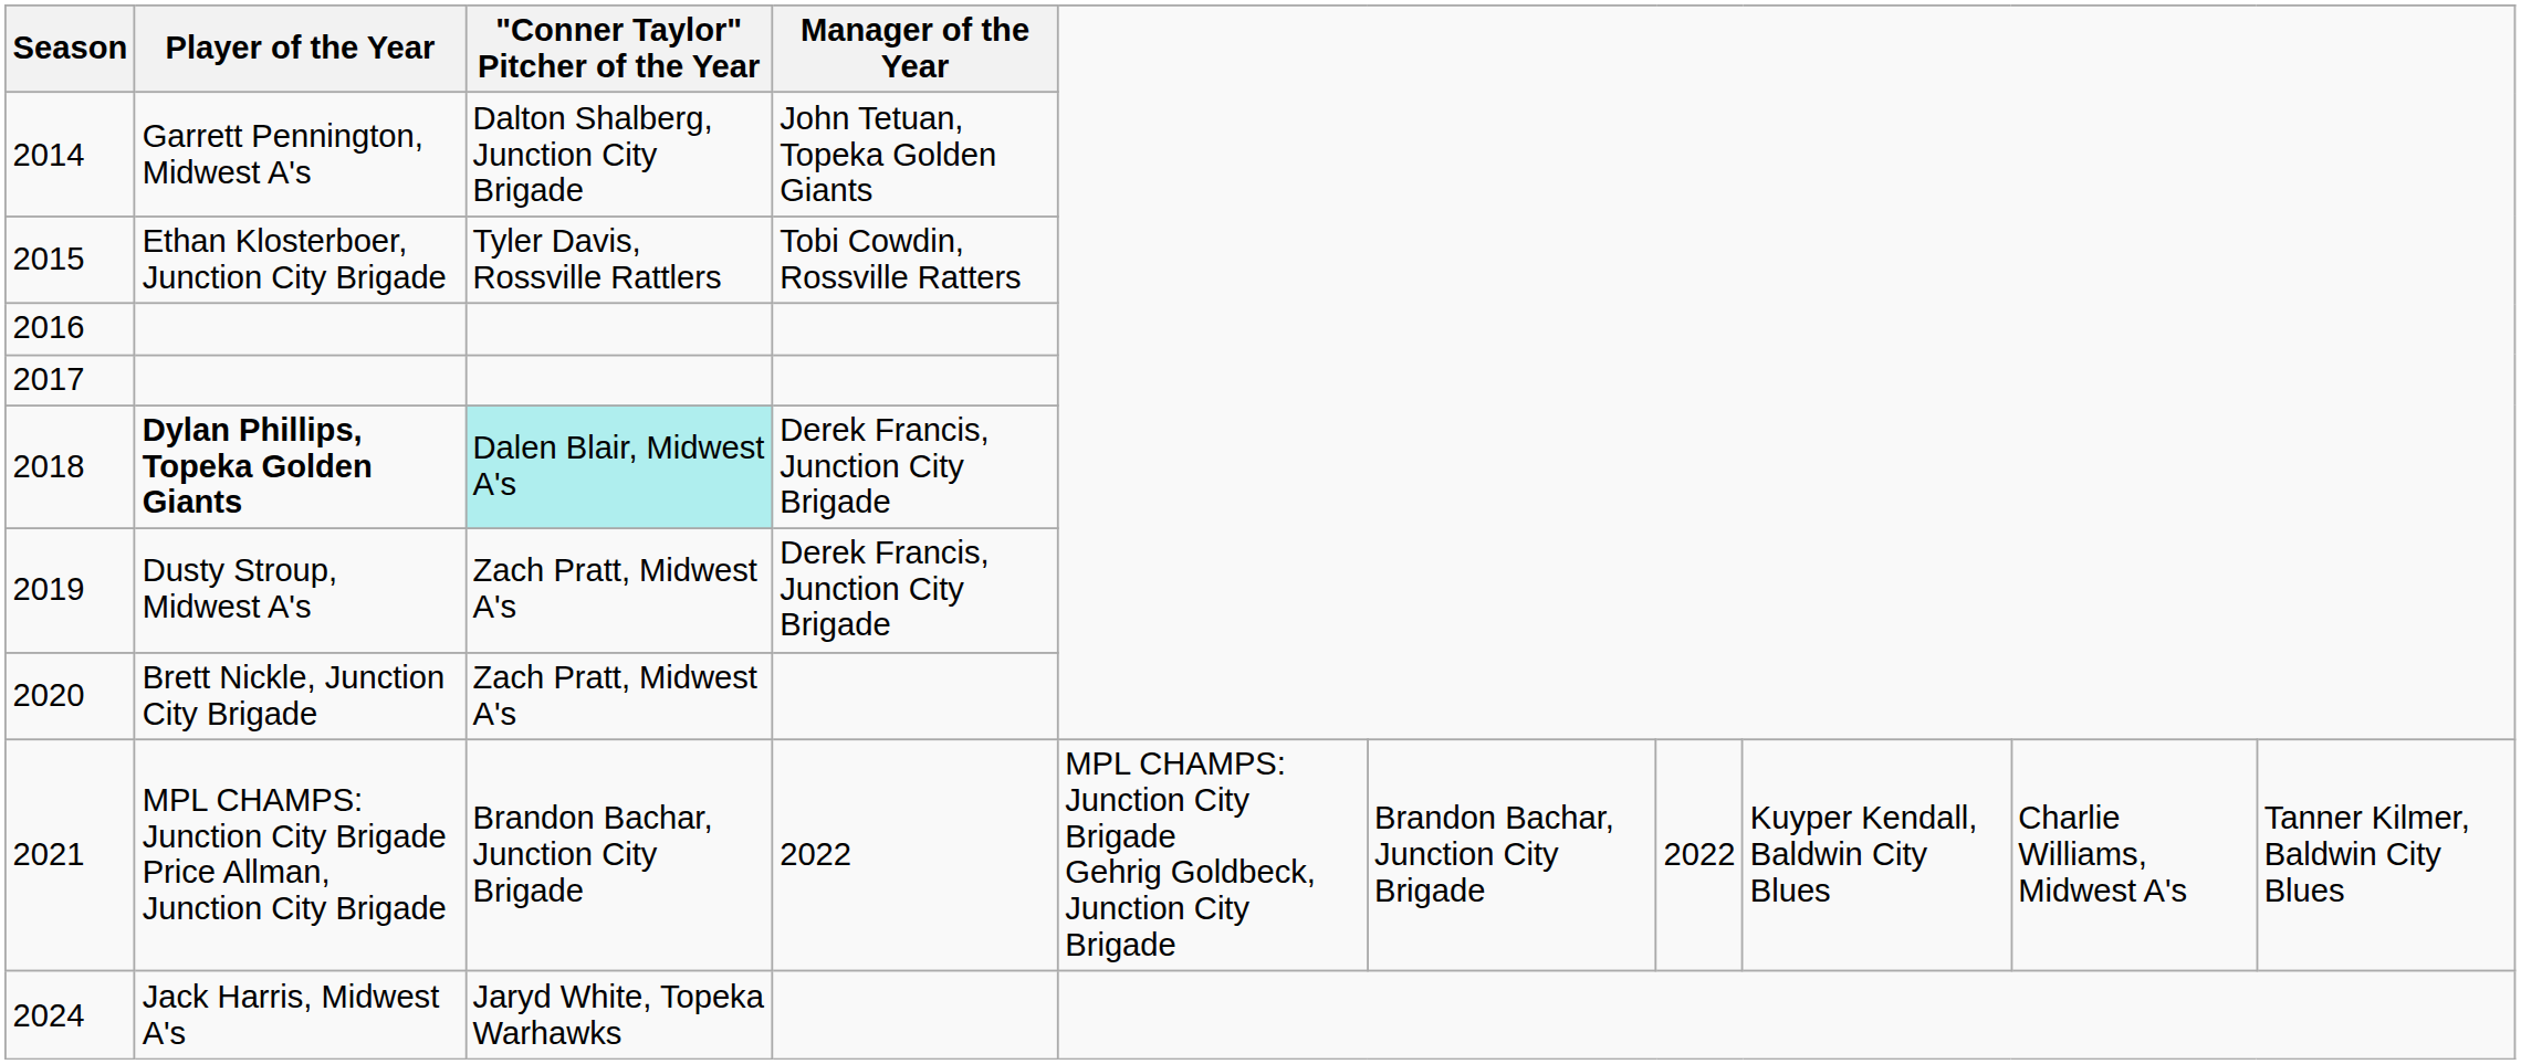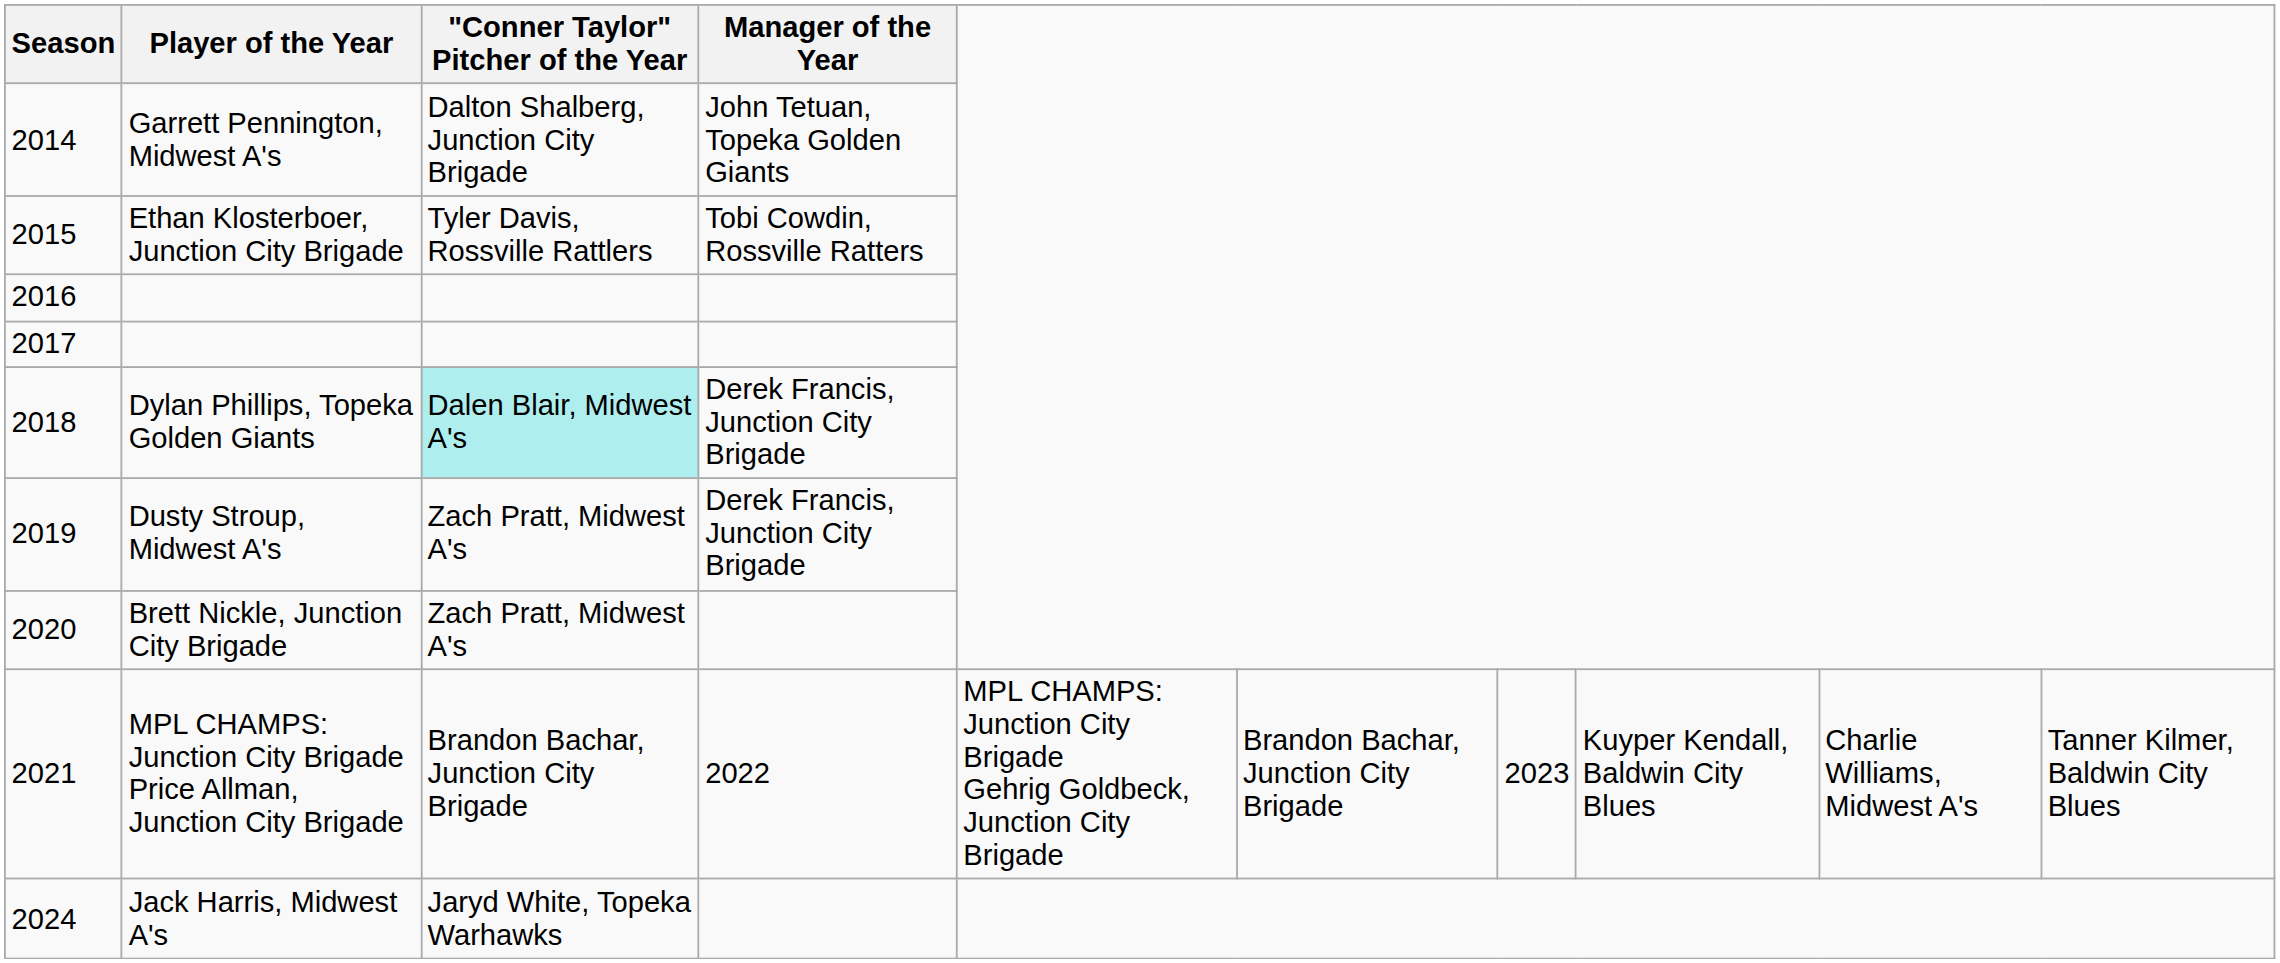2018 | Player of the Year: bold -> normal
2021 | column 7: 2022 -> 2023
